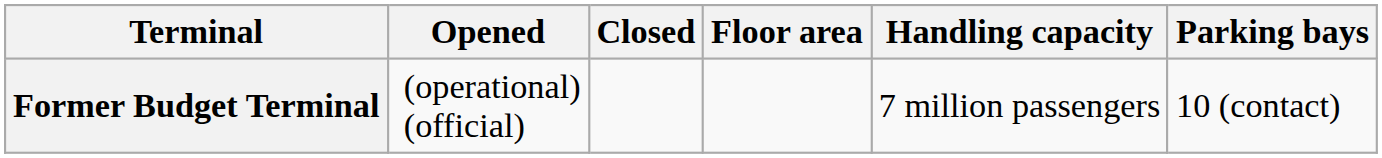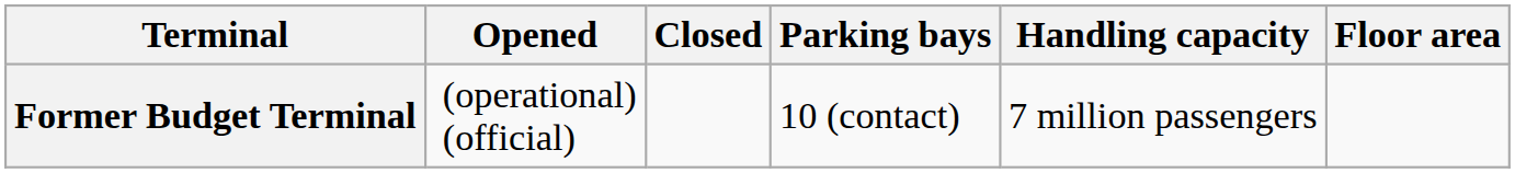columns swapped: Floor area <-> Parking bays
